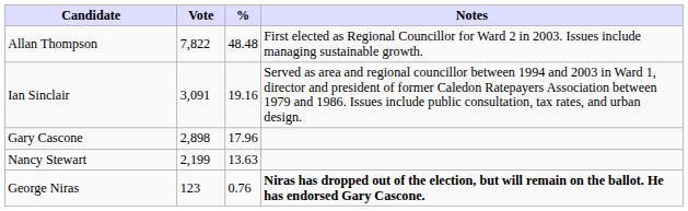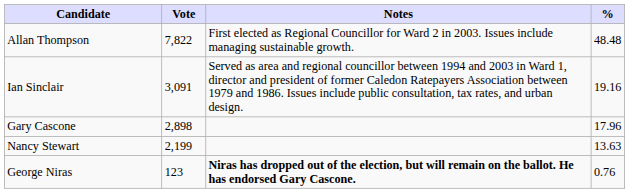columns swapped: % <-> Notes
